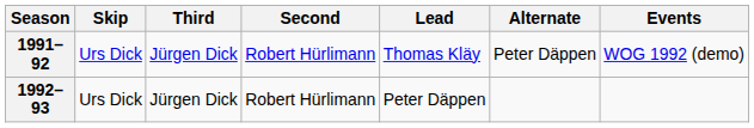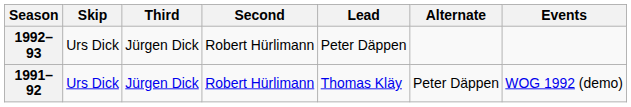rows swapped: 1991–92 <-> 1992–93
